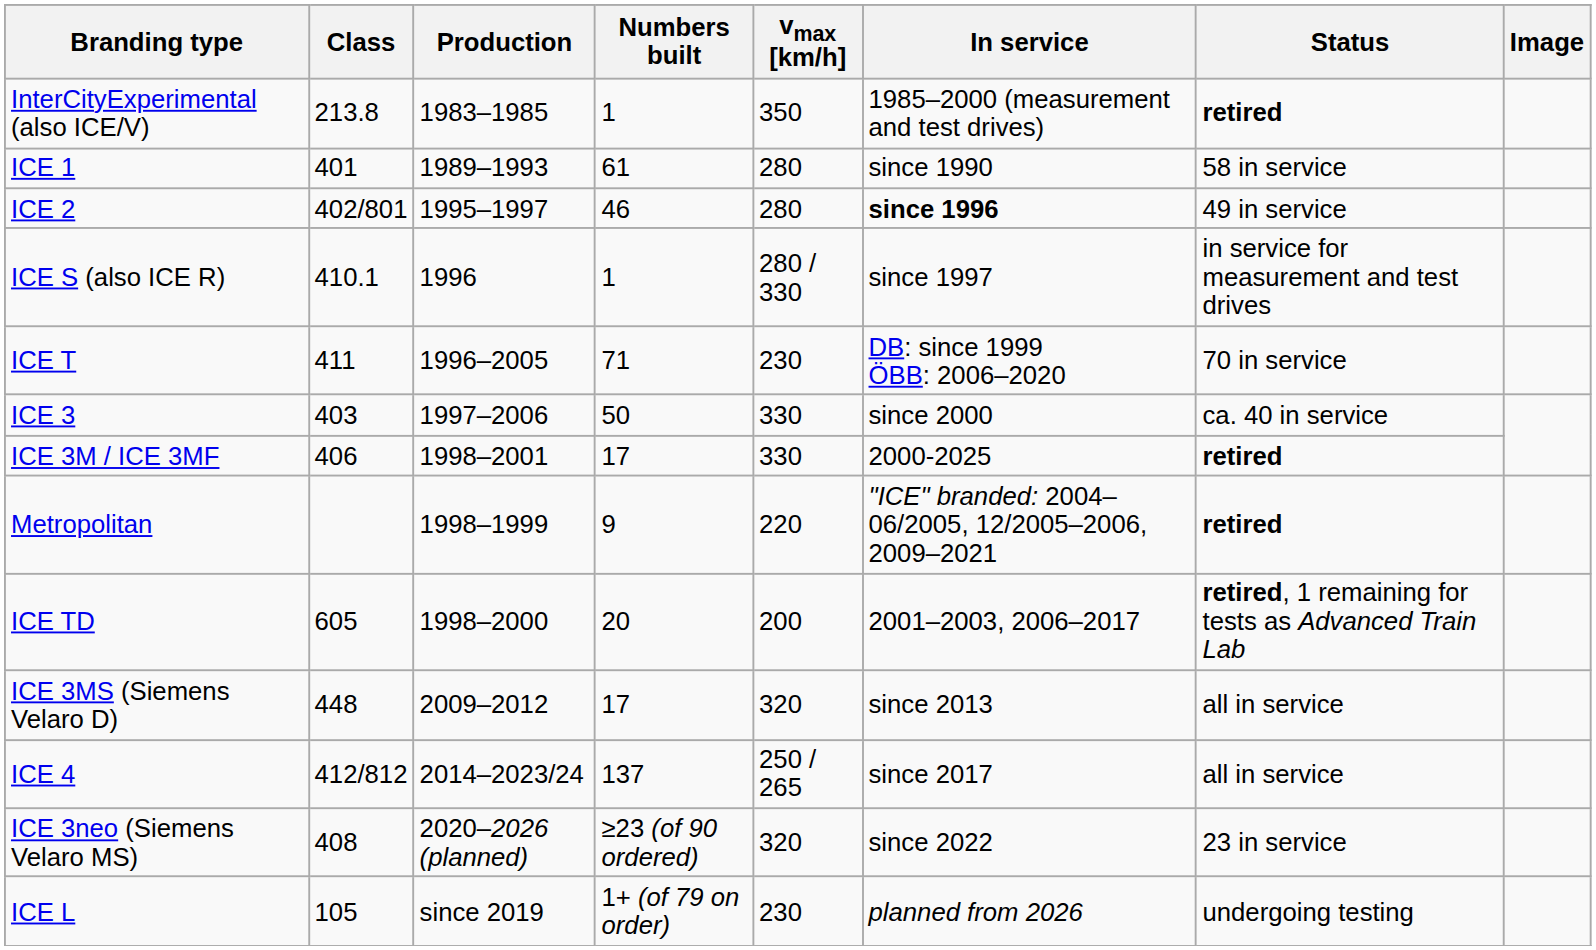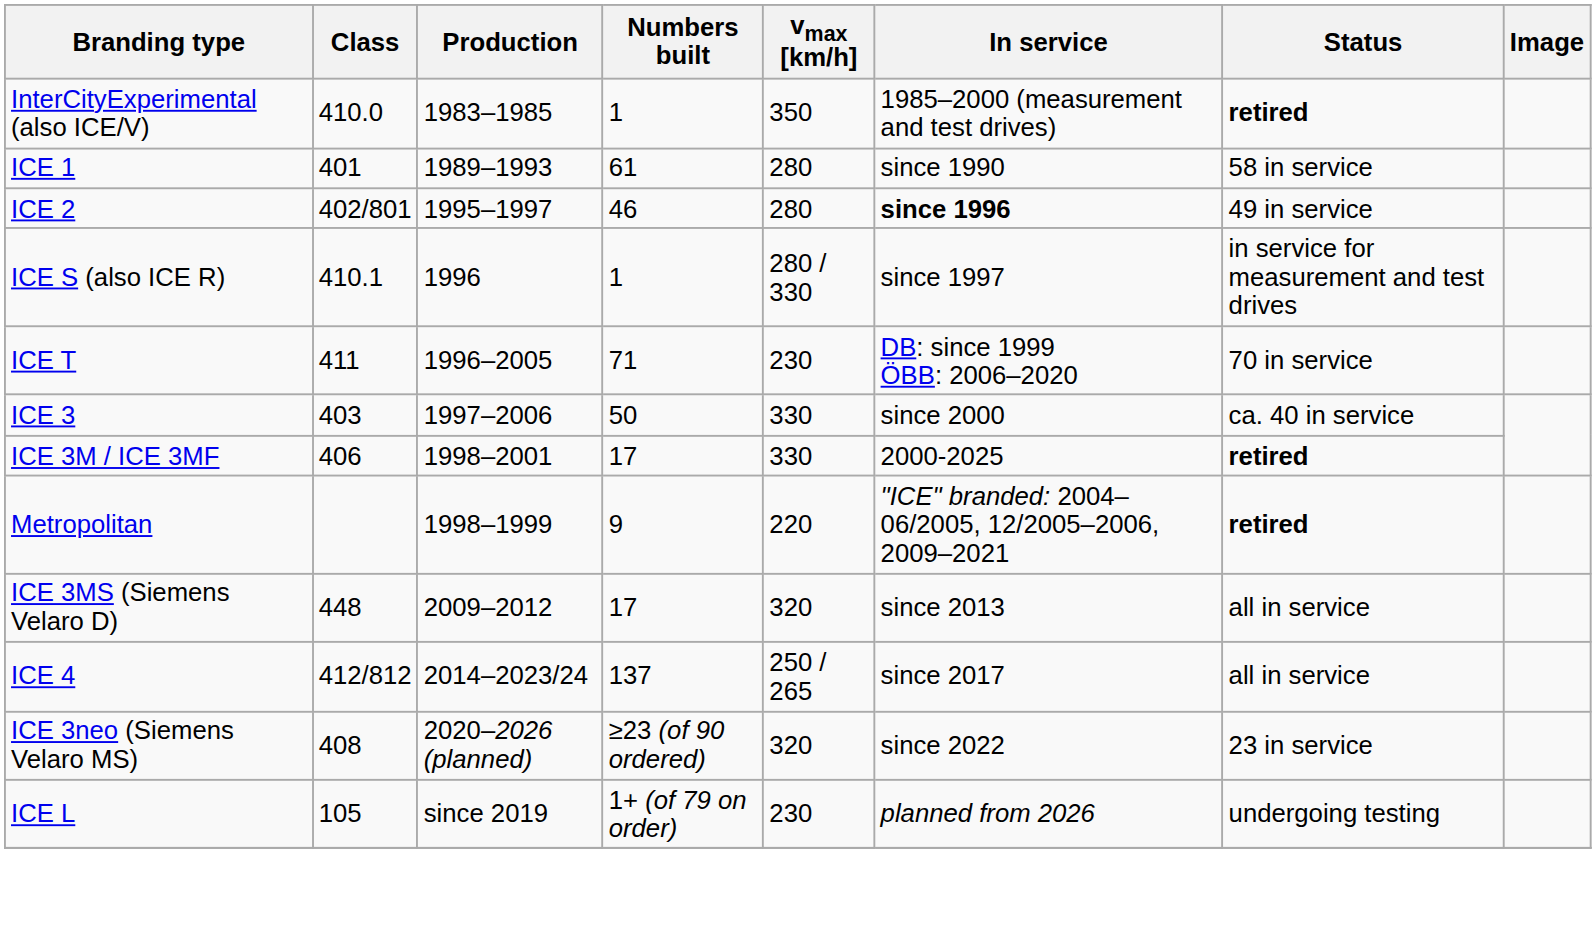InterCityExperimental (also ICE/V) | Class: 213.8 -> 410.0
- row: ICE TD | 605 | 1998–2000 | 20 | 200 | 2001–2003, 2006–2017 | retired, 1 remaining for tests as Advanced Train Lab
